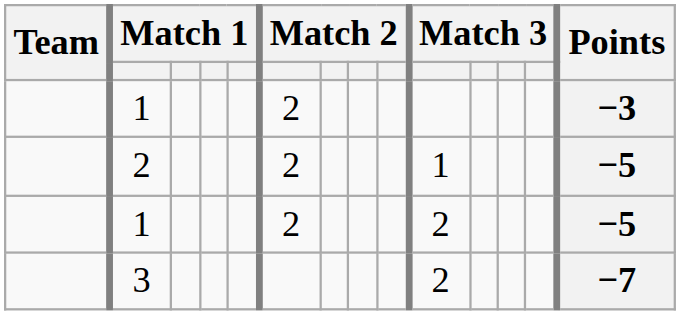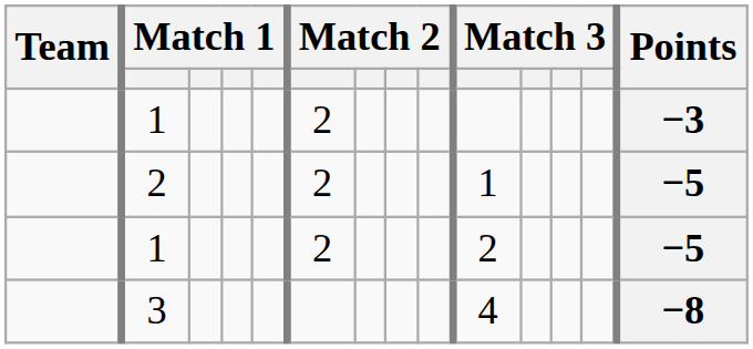3 | column 10: 2 -> 4
3 | Points: −7 -> −8
